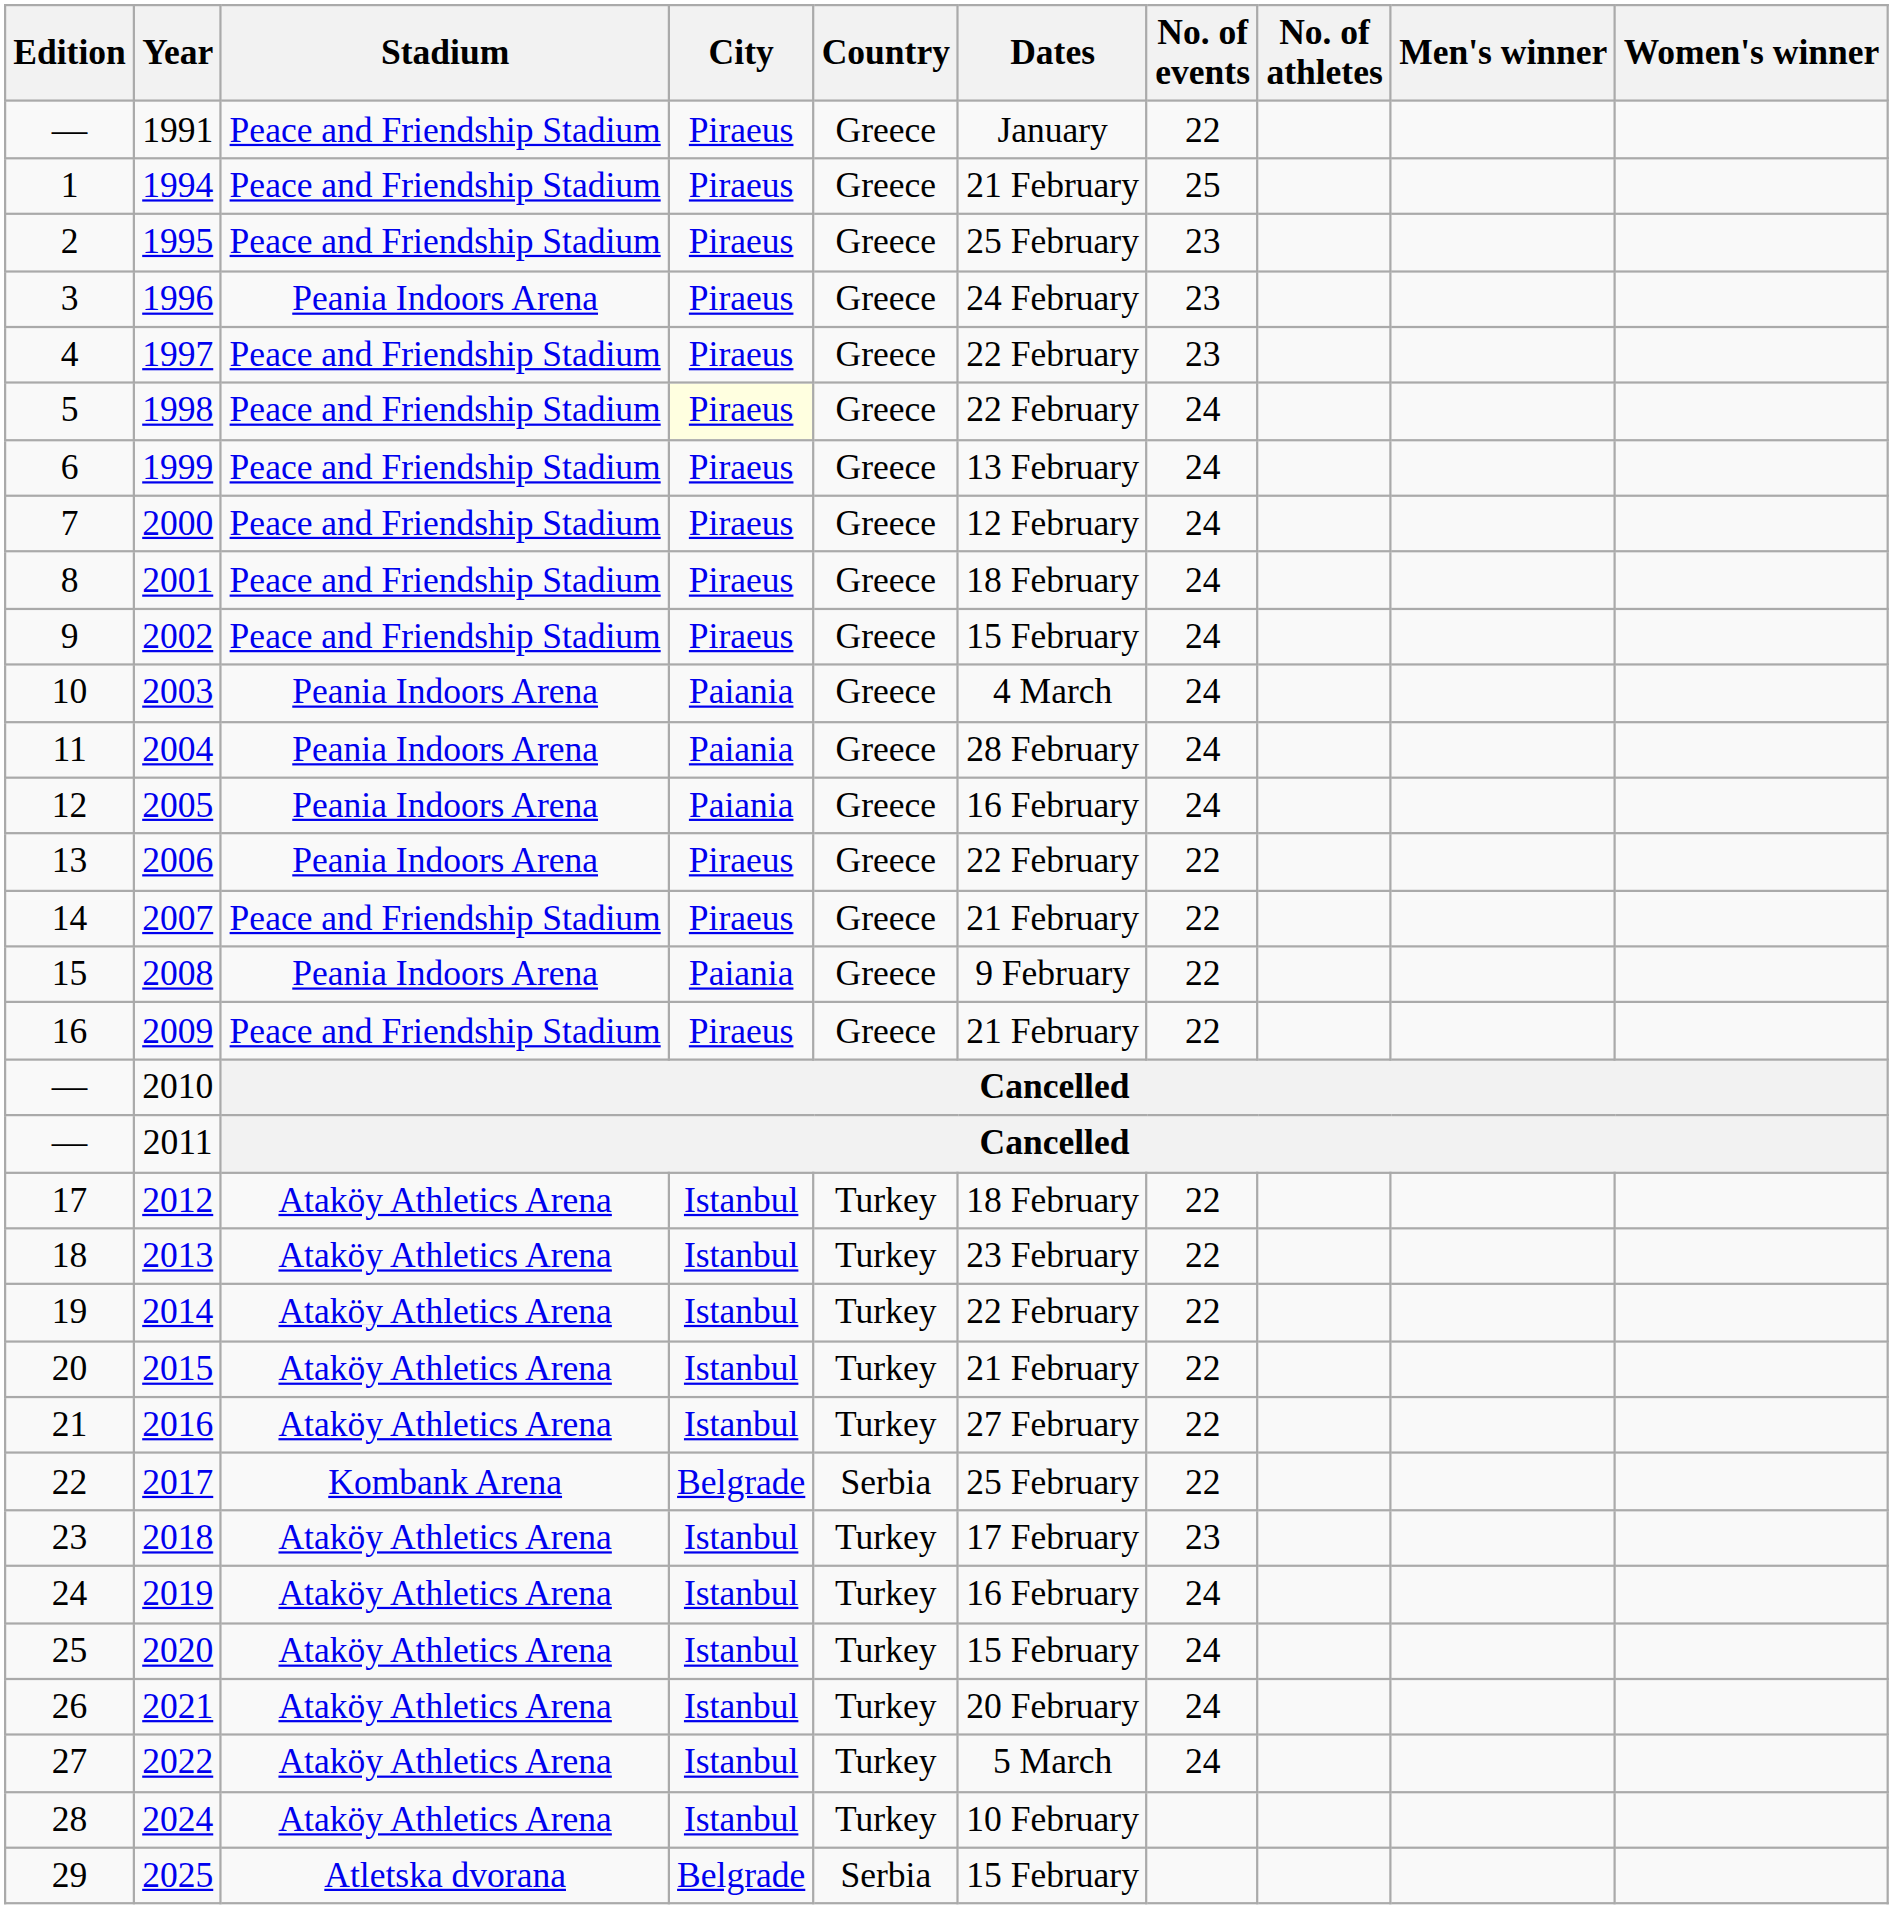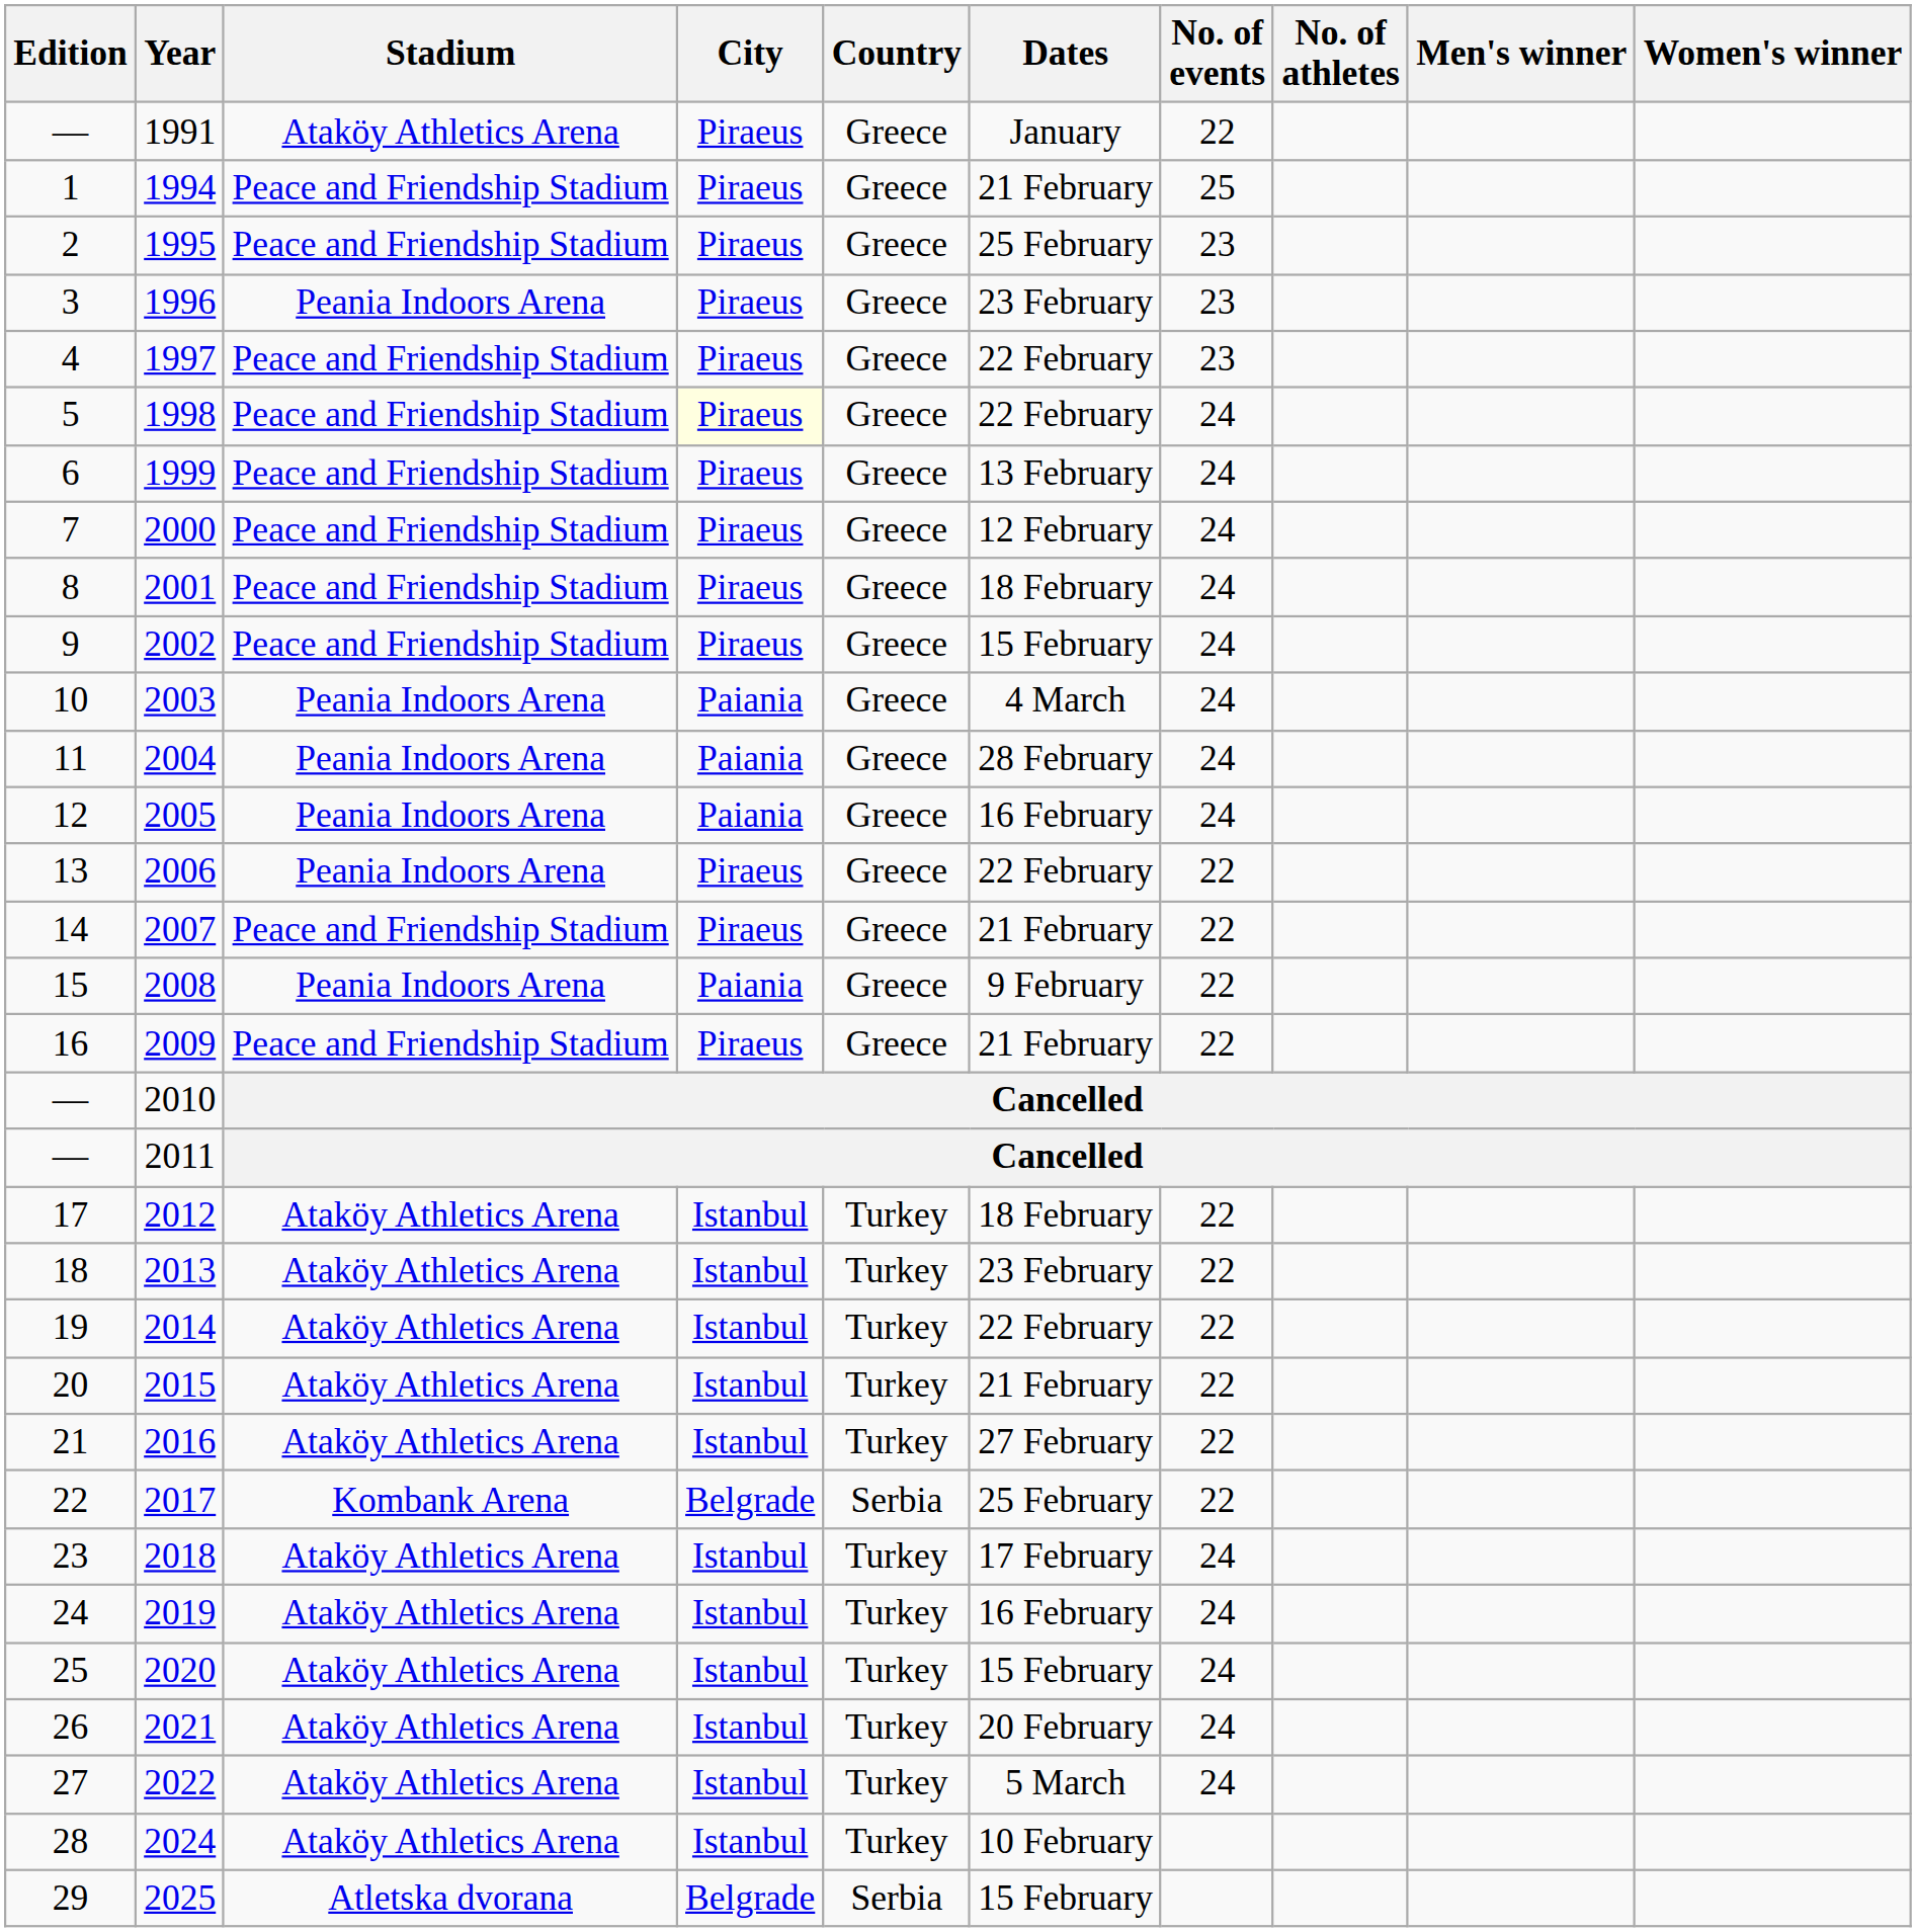1991 | Stadium: Peace and Friendship Stadium -> Ataköy Athletics Arena
1996 | Dates: 24 February -> 23 February
2018 | No. of events: 23 -> 24
